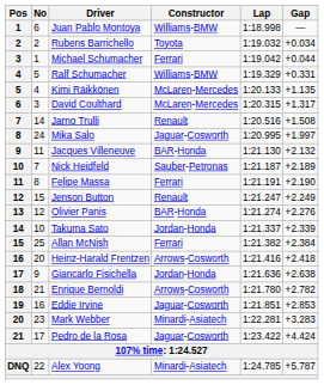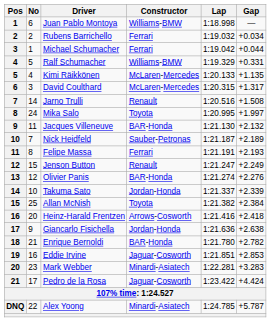Rubens Barrichello | Constructor: Toyota -> Ferrari
Mika Salo | Constructor: Jaguar-Cosworth -> Toyota
Felipe Massa | Gap: +2.190 -> +2.193
Allan McNish | Constructor: Ferrari -> Toyota
Enrique Bernoldi | Constructor: Arrows-Cosworth -> BAR-Honda
